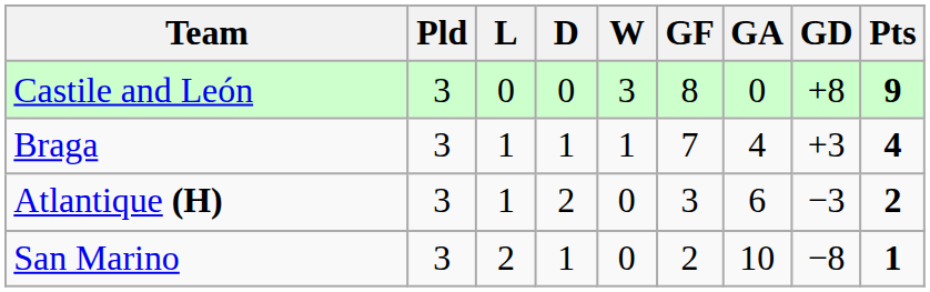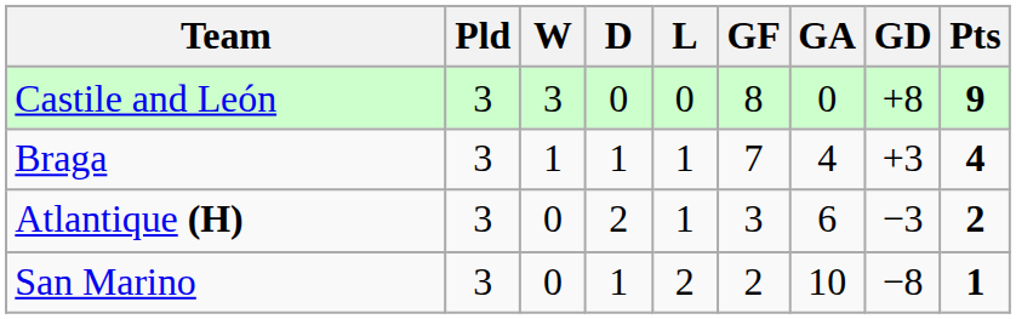columns swapped: W <-> L
